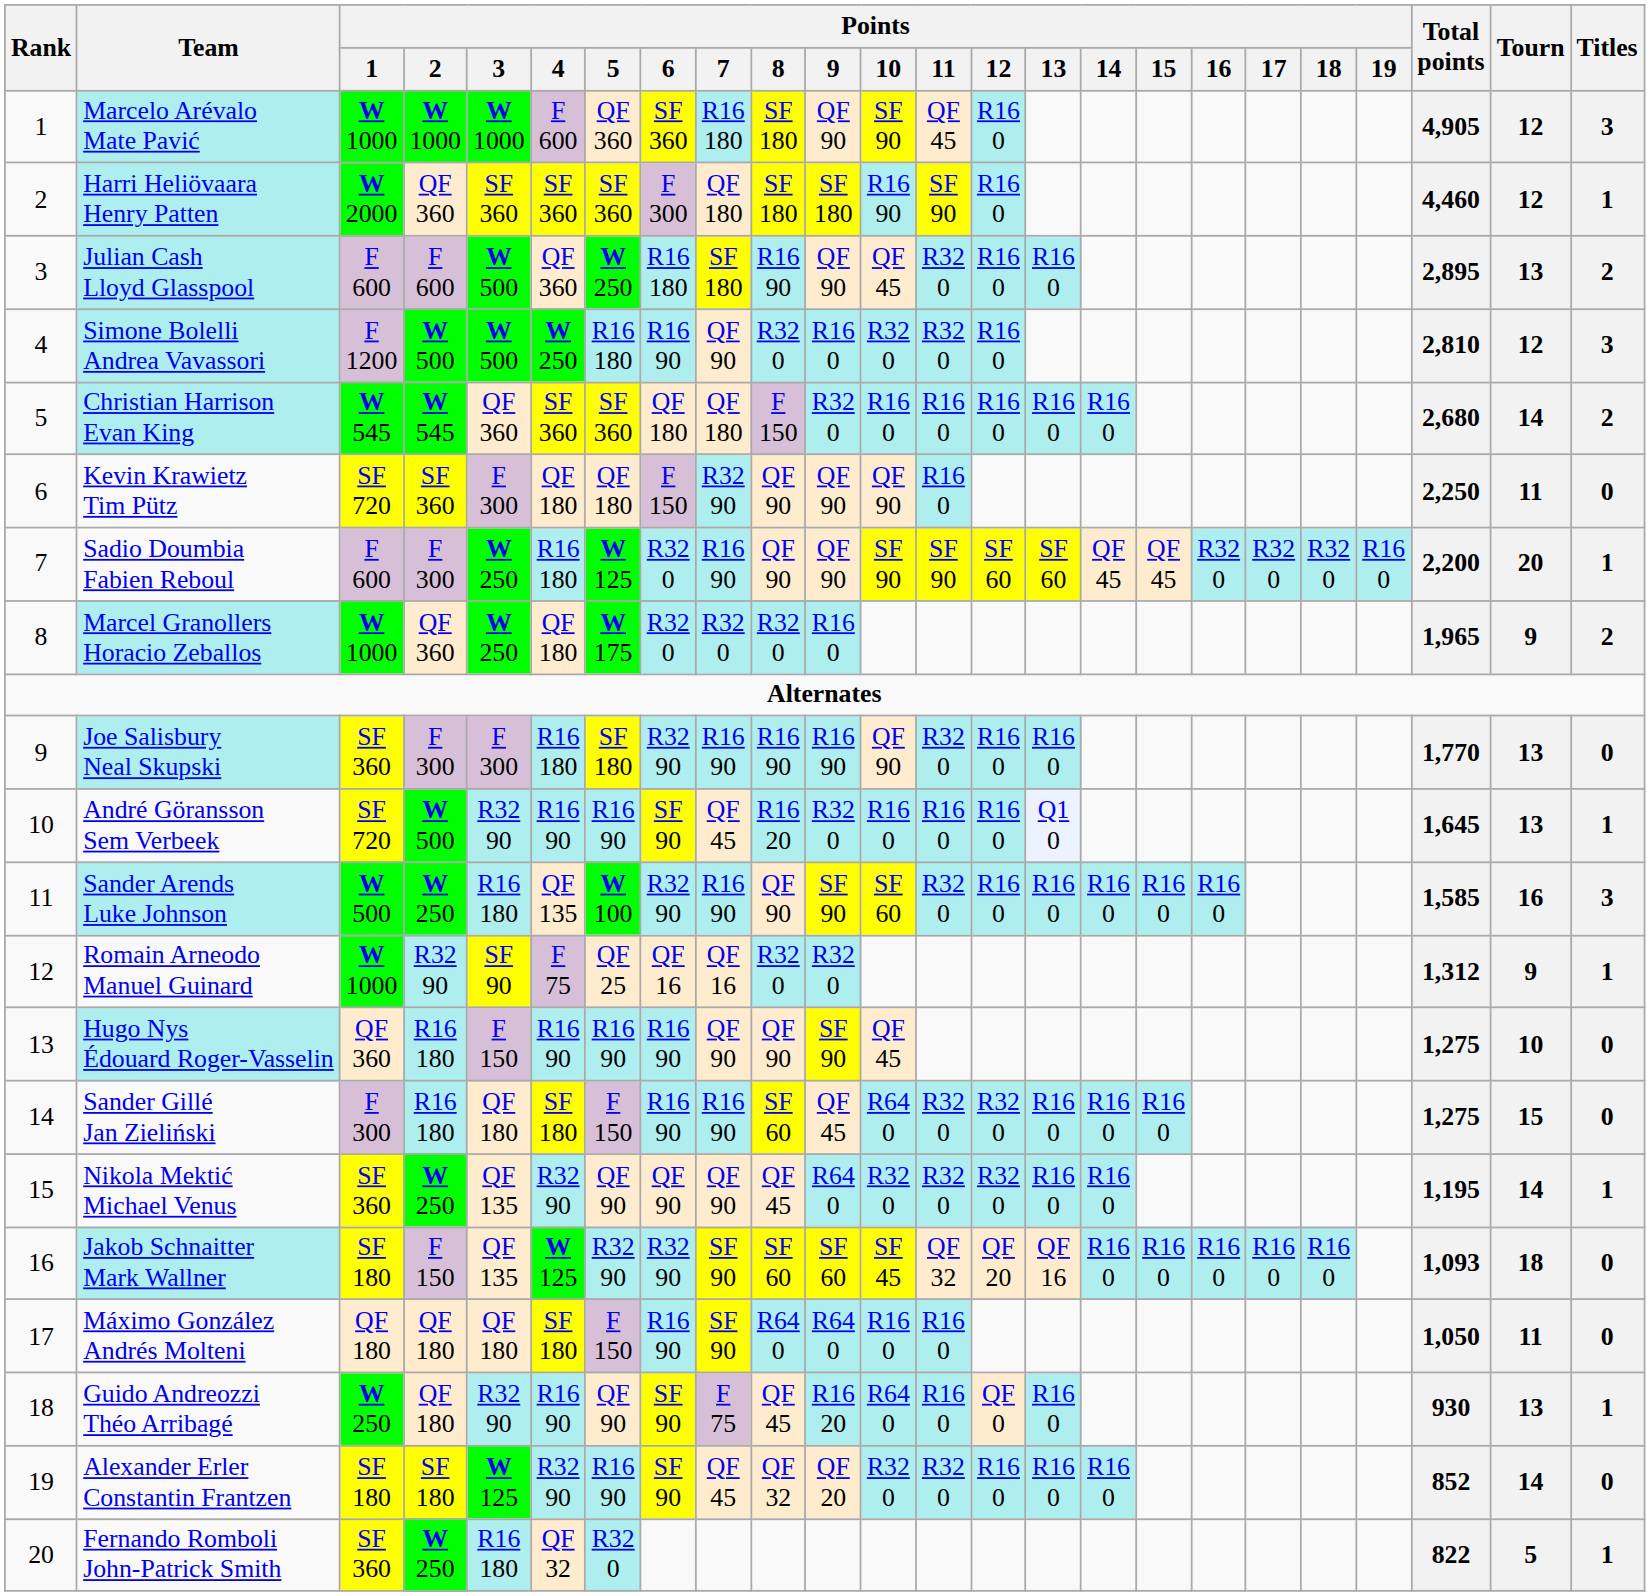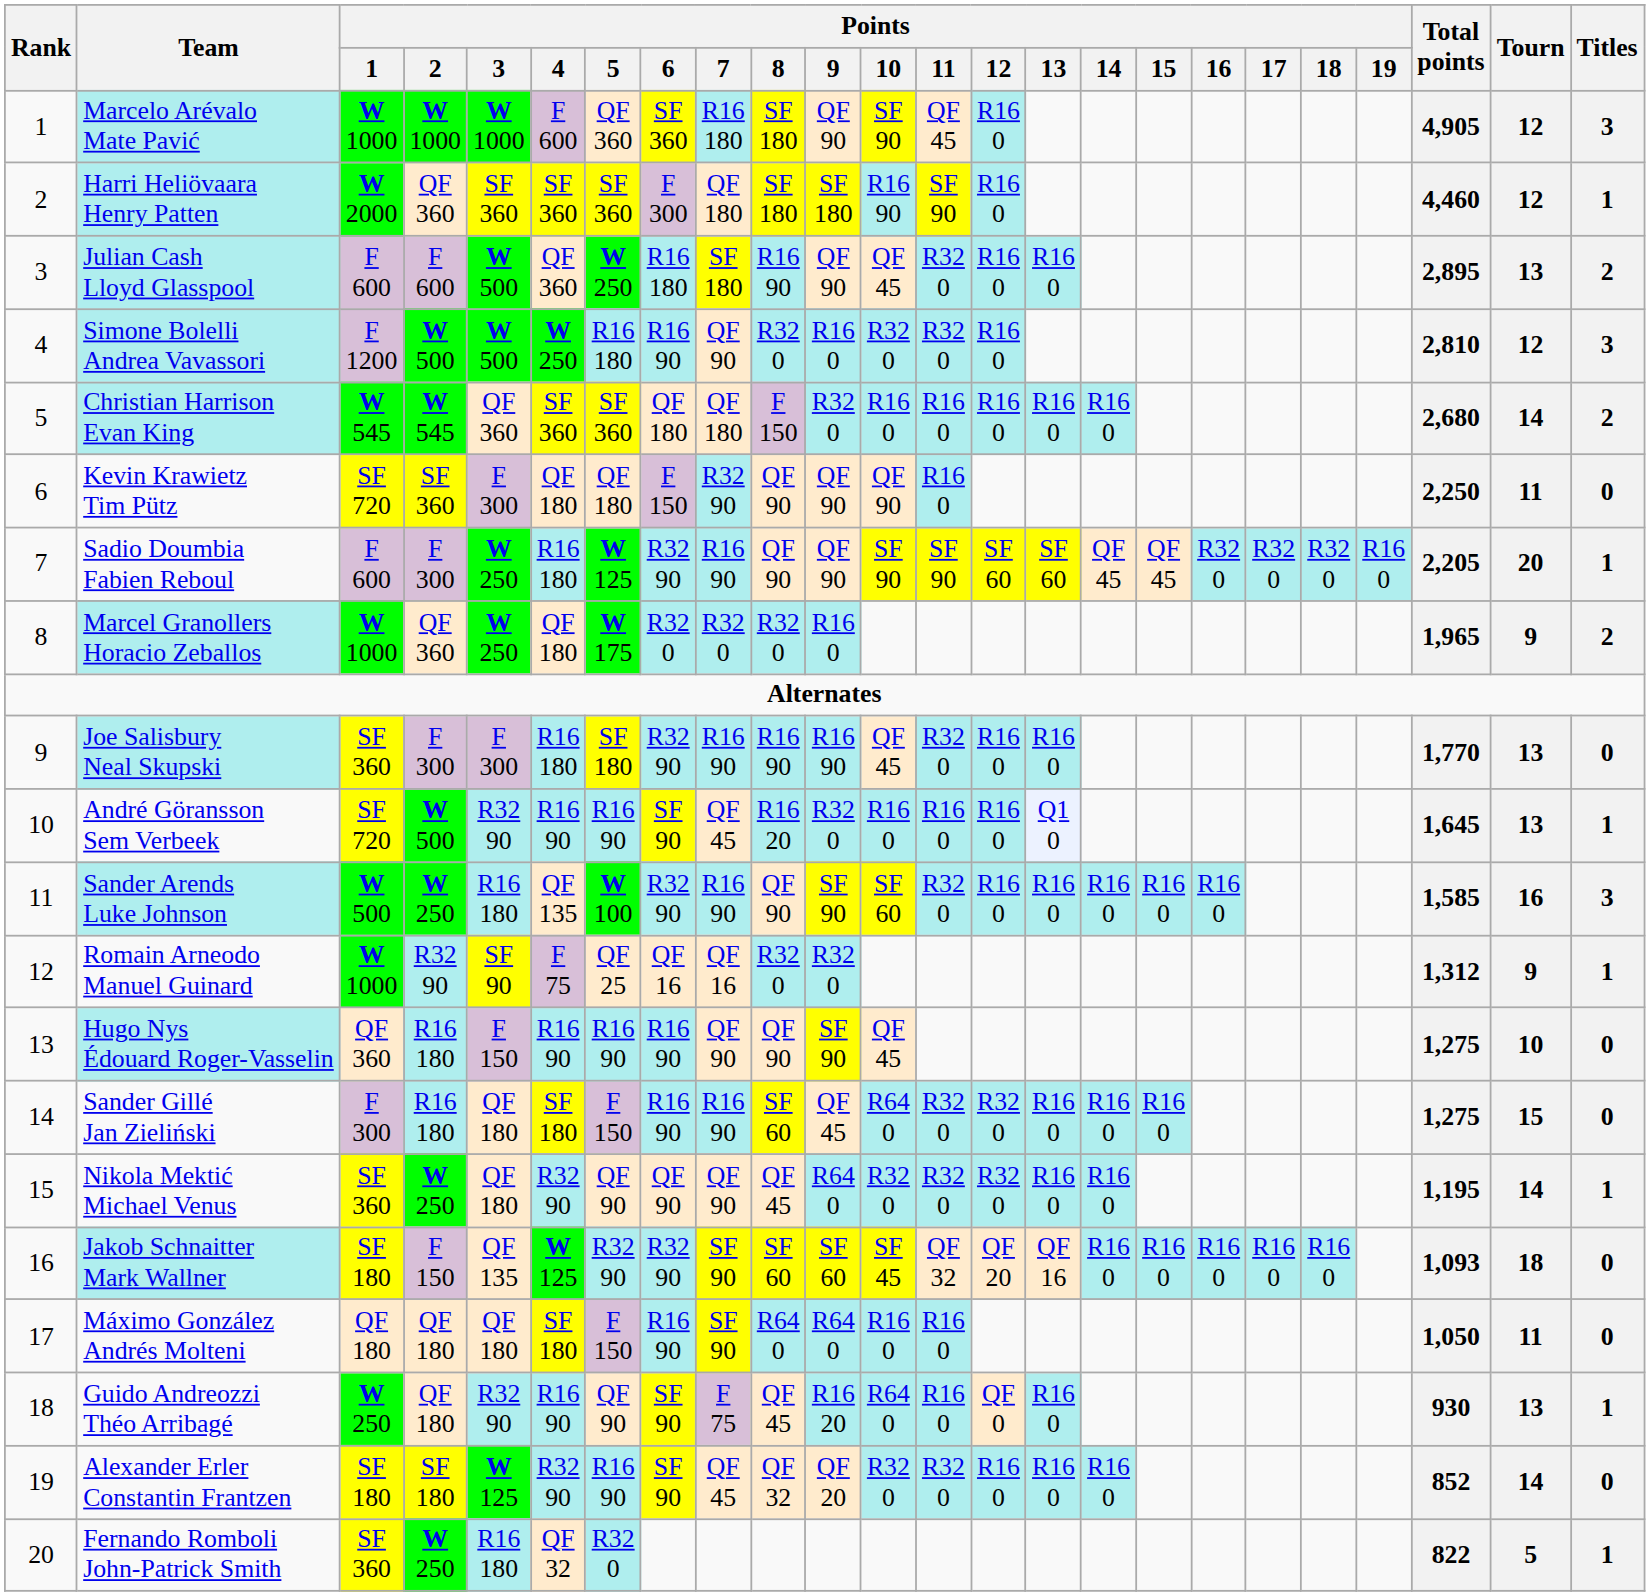Sadio Doumbia Fabien Reboul | Points / 6: R32 0 -> R32 90
Sadio Doumbia Fabien Reboul | Total points: 2,200 -> 2,205
Joe Salisbury Neal Skupski | Points / 10: QF 90 -> QF 45
Nikola Mektić Michael Venus | Points / 3: QF 135 -> QF 180
